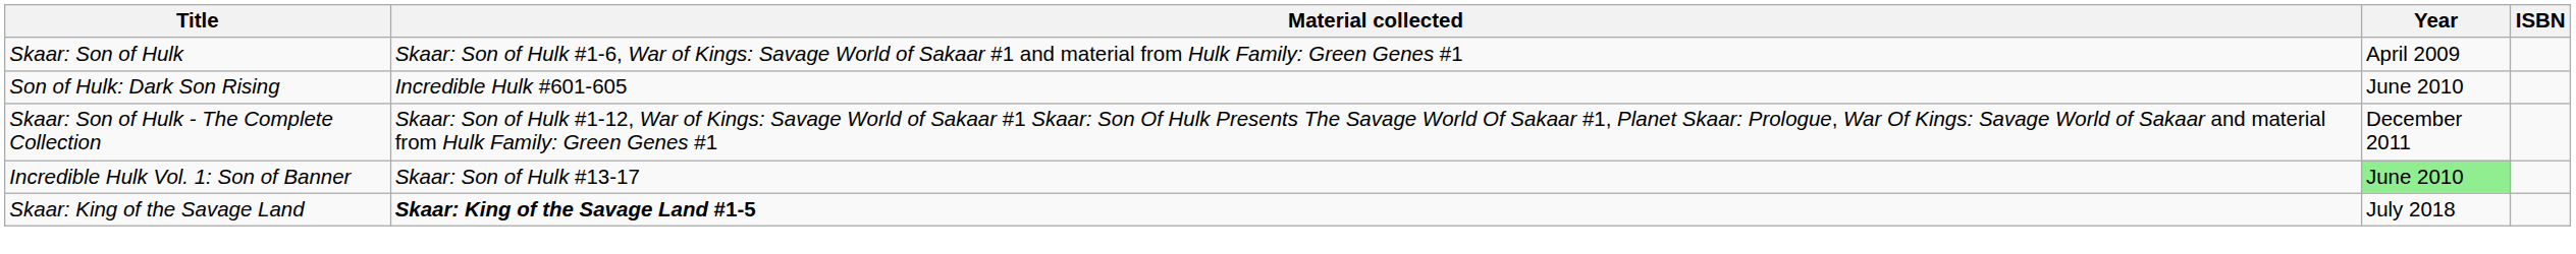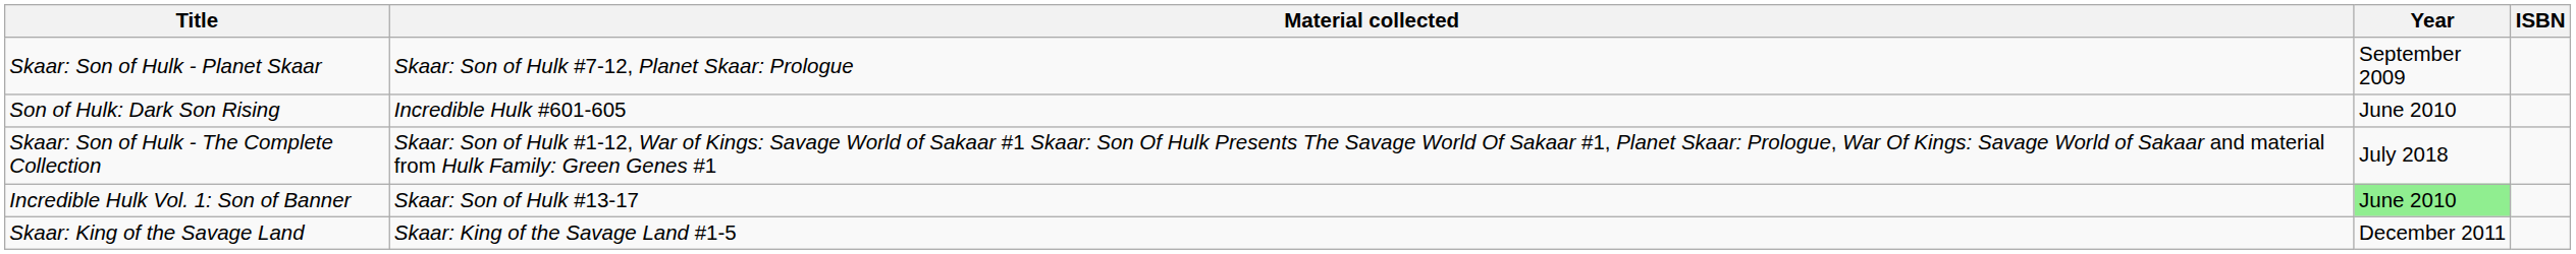- row: Skaar: Son of Hulk | Skaar: Son of Hulk #1-6, War of Kings: Savage World of Sakaar #1 and material from Hulk Family: Green Genes #1 | April 2009
+ row: Skaar: Son of Hulk - Planet Skaar | Skaar: Son of Hulk #7-12, Planet Skaar: Prologue | September 2009
Skaar: Son of Hulk - The Complete Collection | Year: December 2011 -> July 2018
Skaar: King of the Savage Land | Material collected: bold -> normal
Skaar: King of the Savage Land | Year: July 2018 -> December 2011
